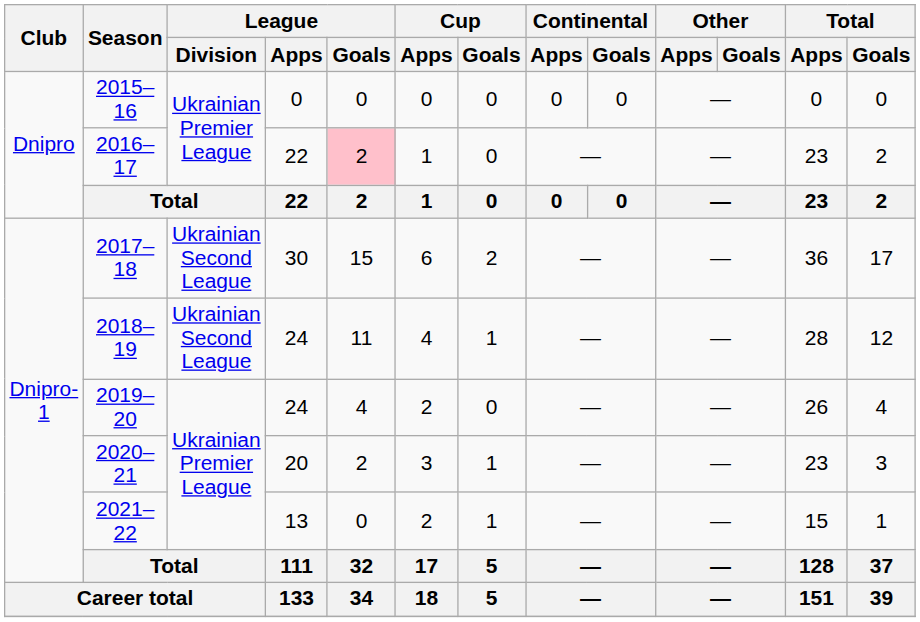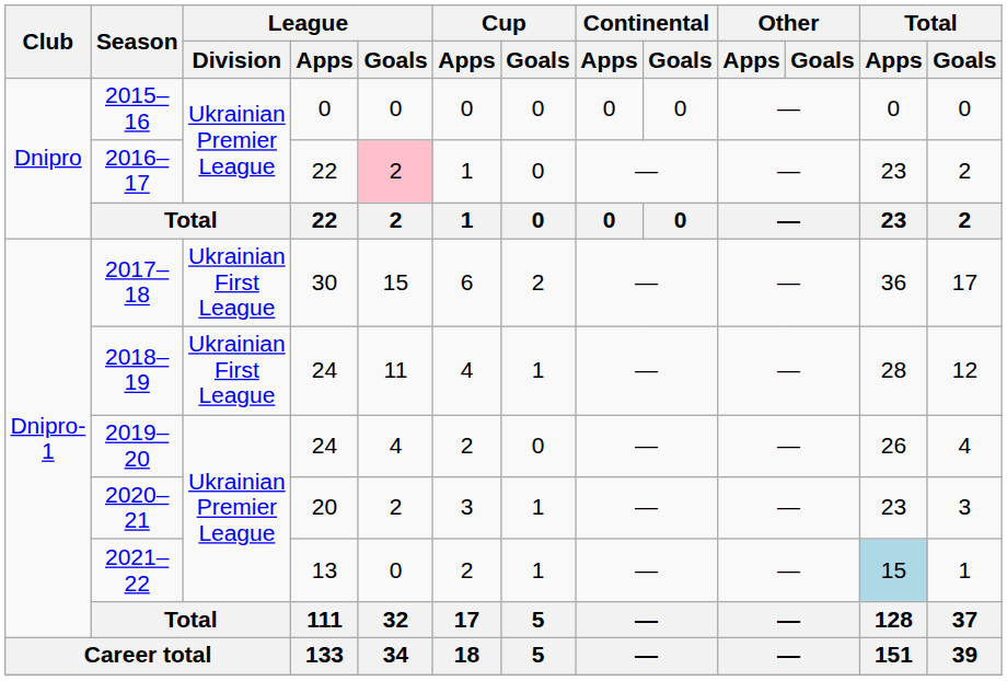2017–18 | League / Division: Ukrainian Second League -> Ukrainian First League
2018–19 | League / Division: Ukrainian Second League -> Ukrainian First League
2021–22 | Total / Apps: no background -> lightblue background
